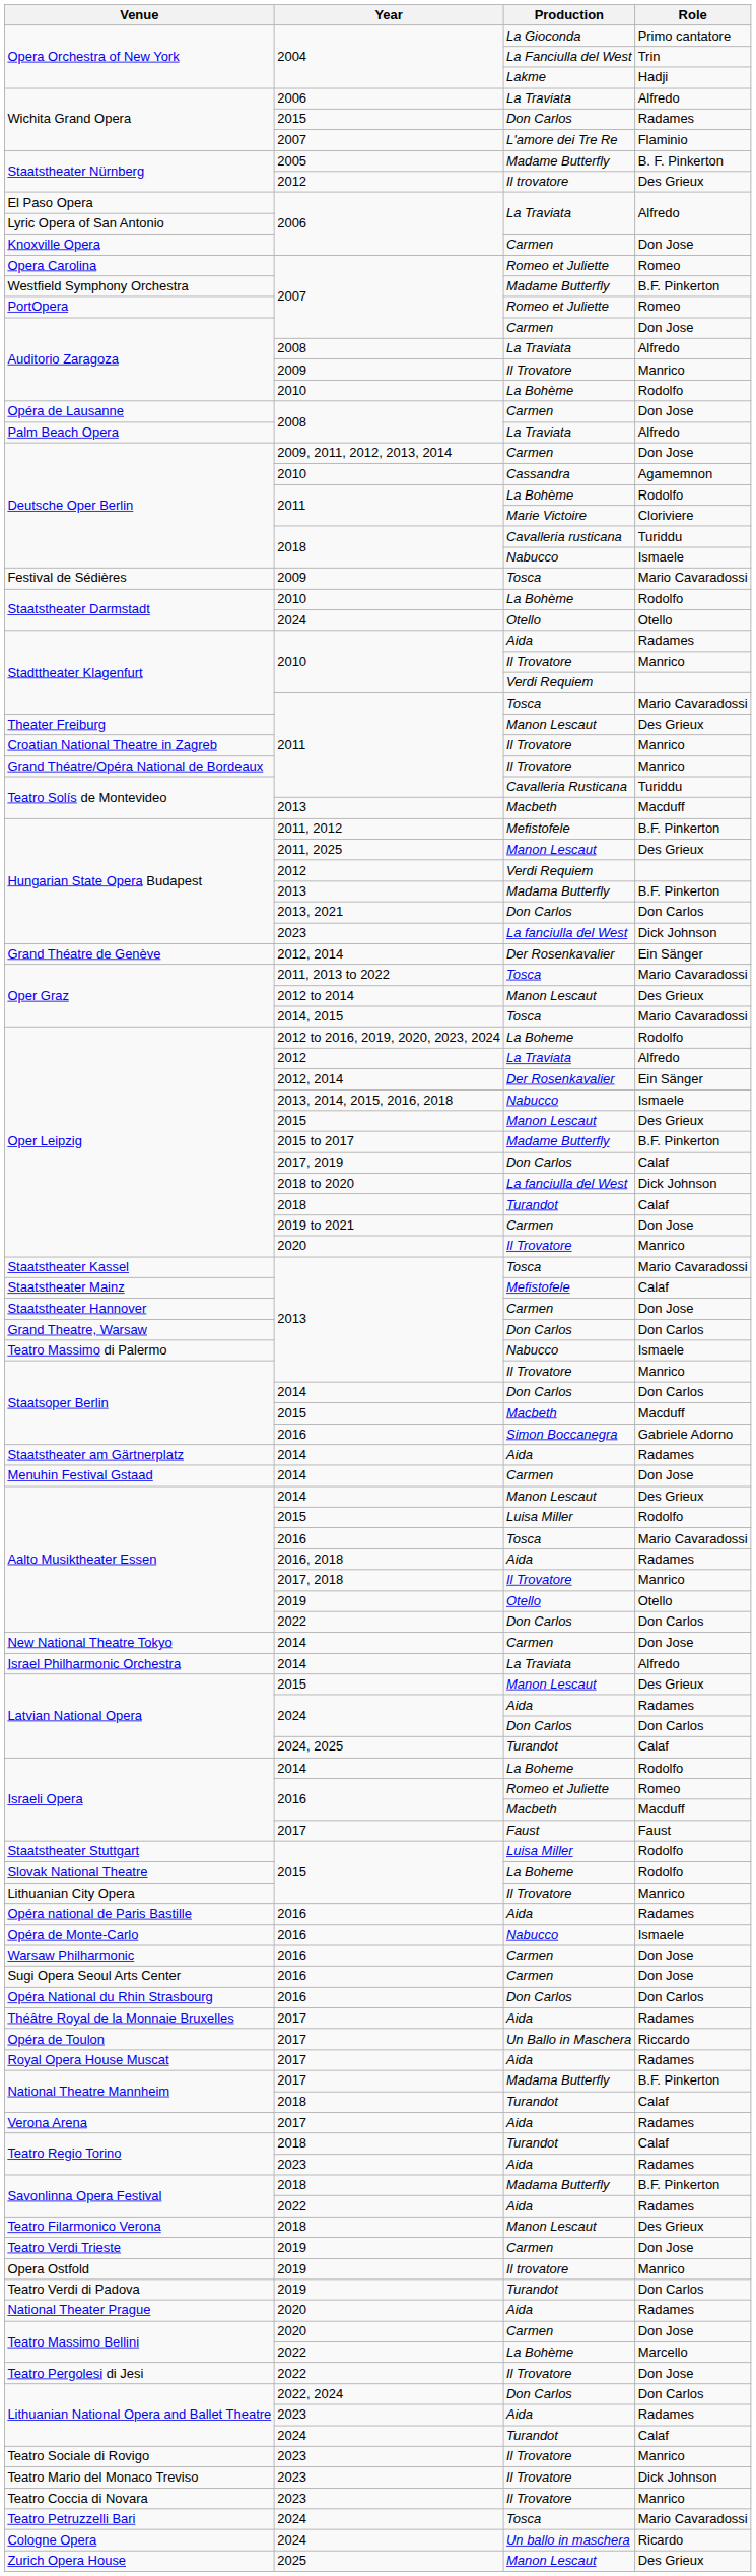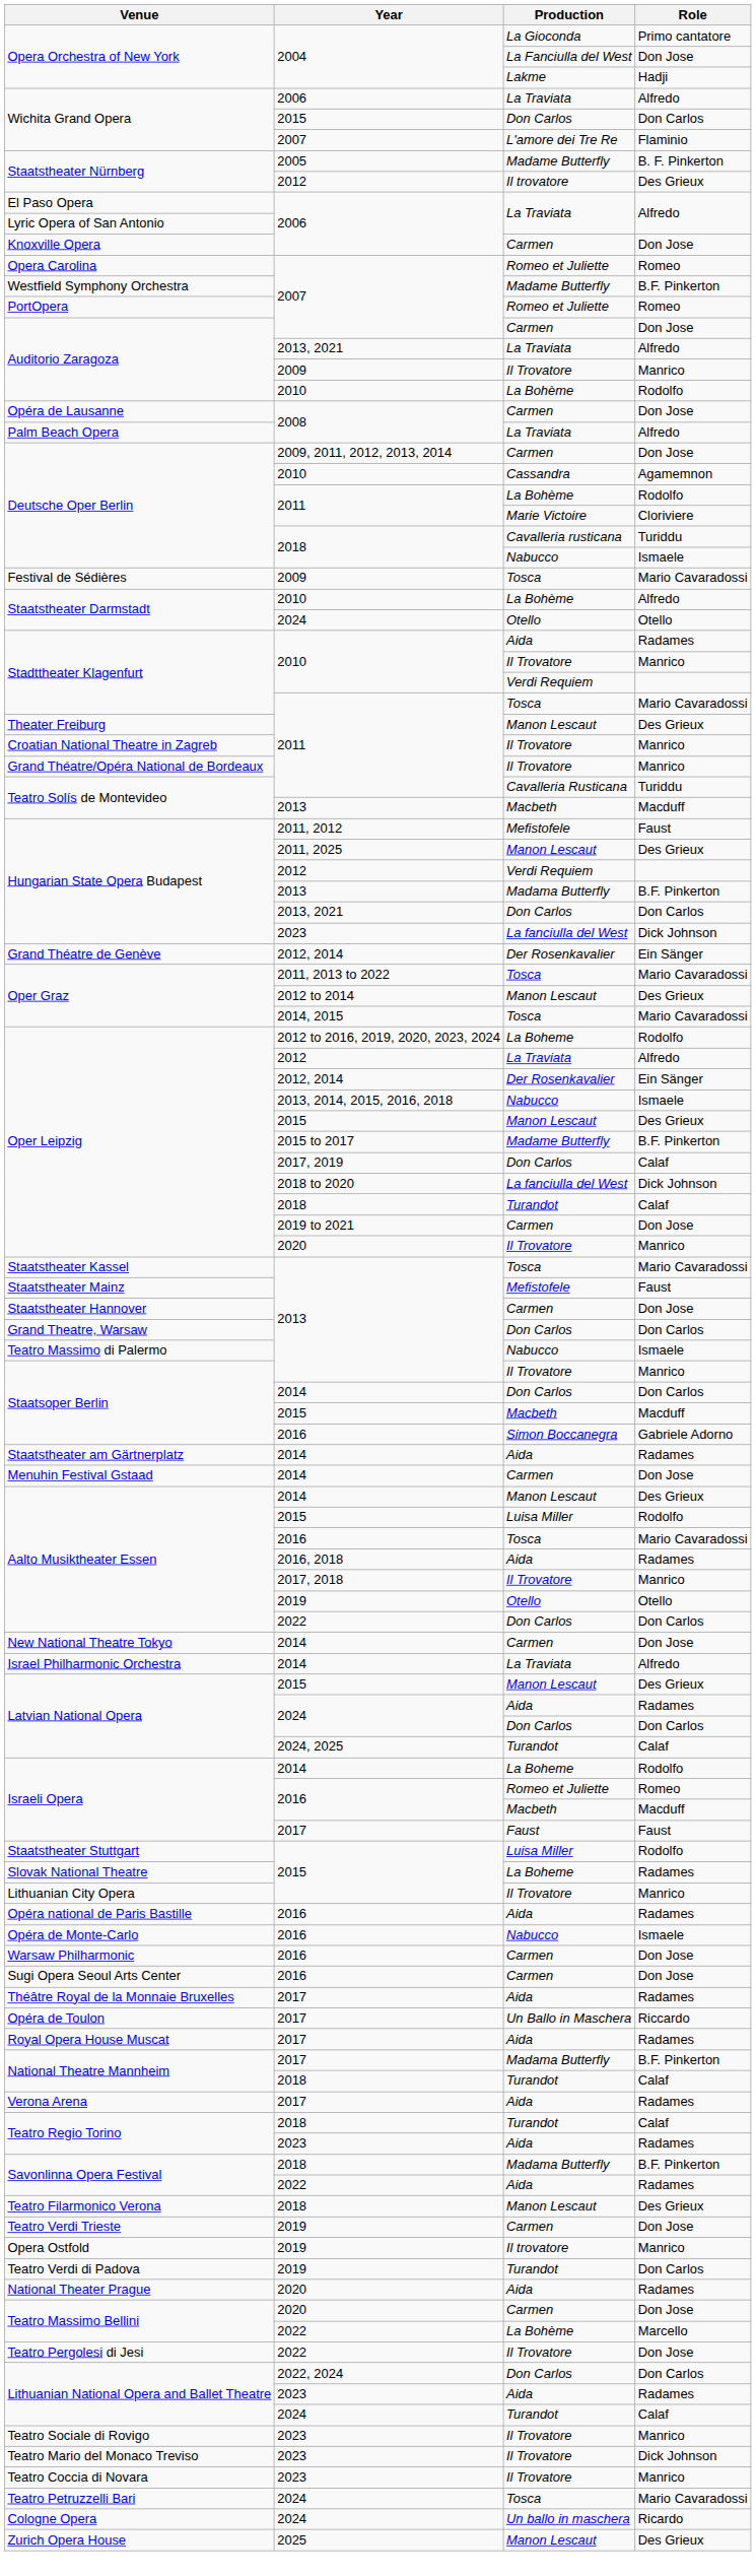Opera Orchestra of New York / La Fanciulla del West | Role: Trin -> Don Jose
Wichita Grand Opera / Don Carlos | Role: Radames -> Don Carlos
Auditorio Zaragoza / La Traviata | Year: 2008 -> 2013, 2021
Staatstheater Darmstadt / La Bohème | Role: Rodolfo -> Alfredo
Hungarian State Opera Budapest / Mefistofele | Role: B.F. Pinkerton -> Faust
Staatstheater Mainz | Role: Calaf -> Faust
Slovak National Theatre | Role: Rodolfo -> Radames
- row: Opéra National du Rhin Strasbourg | 2016 | Don Carlos | Don Carlos
